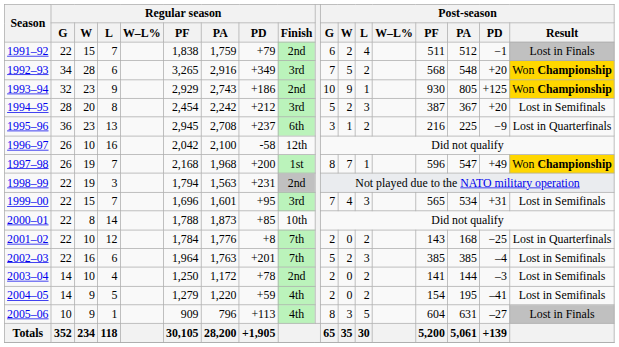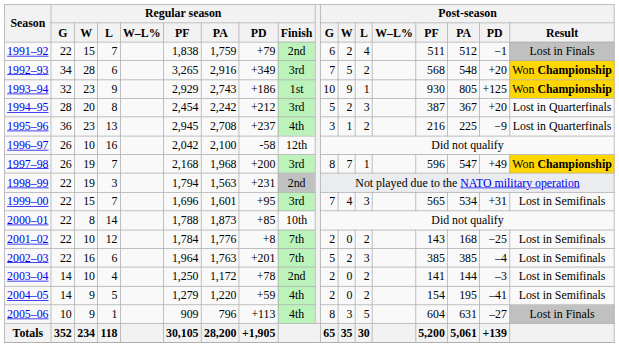1993–94 | Regular season / Finish: 2nd -> 1st
1994–95 | Post-season / Result: Lost in Semifinals -> Lost in Quarterfinals
1995–96 | Regular season / Finish: 6th -> 4th
1997–98 | Regular season / Finish: 1st -> 3rd
2001–02 | Post-season / Result: Lost in Quarterfinals -> Lost in Semifinals
